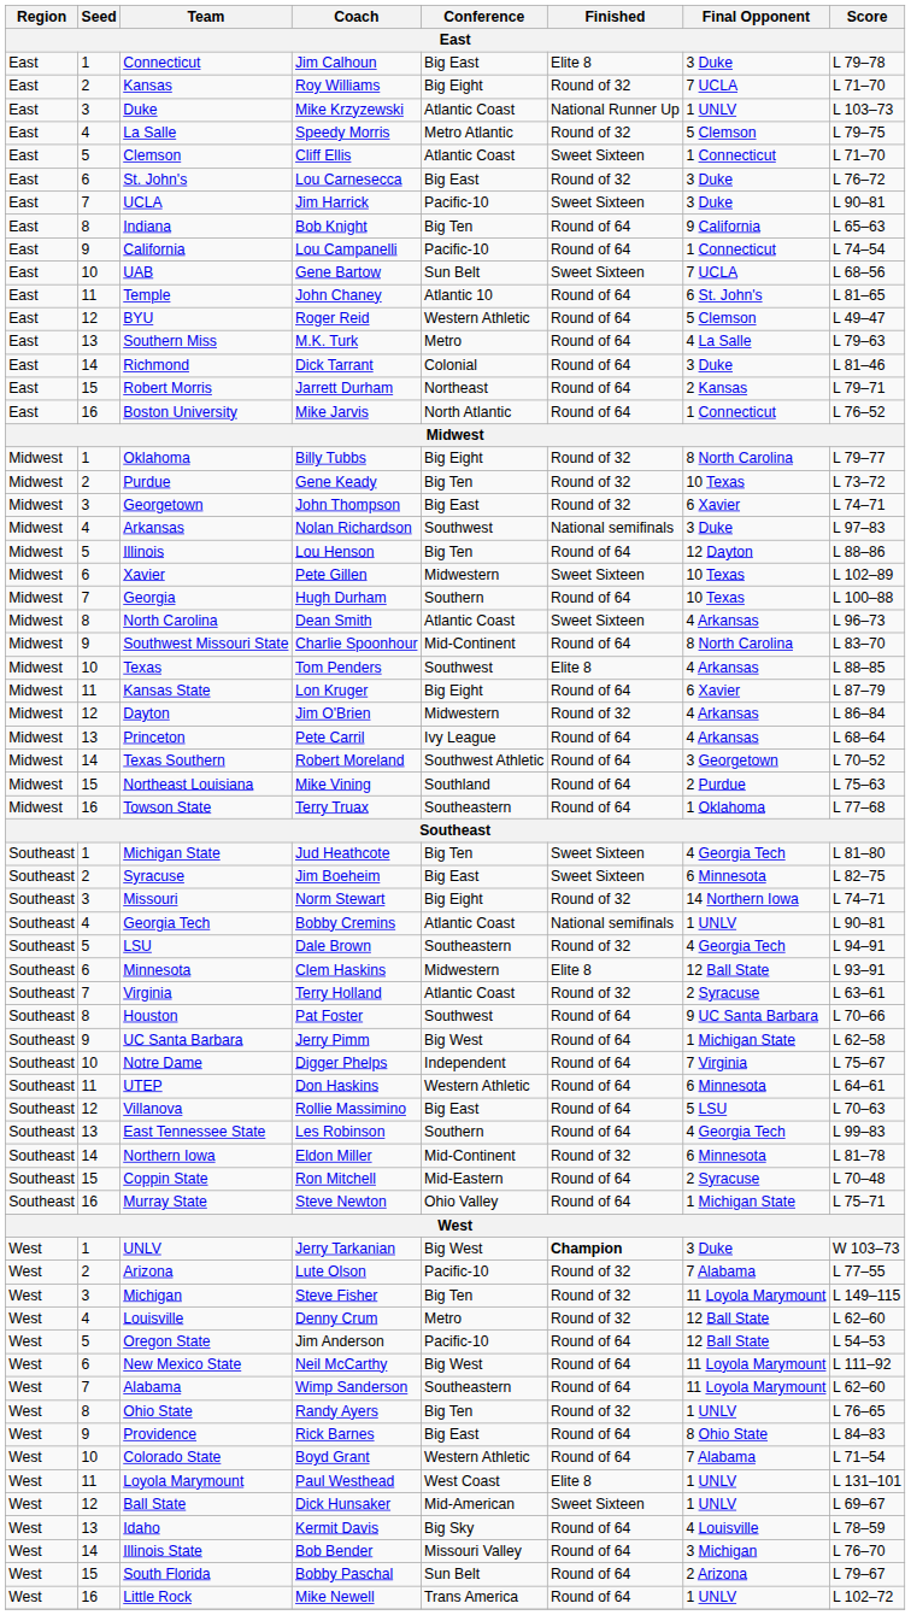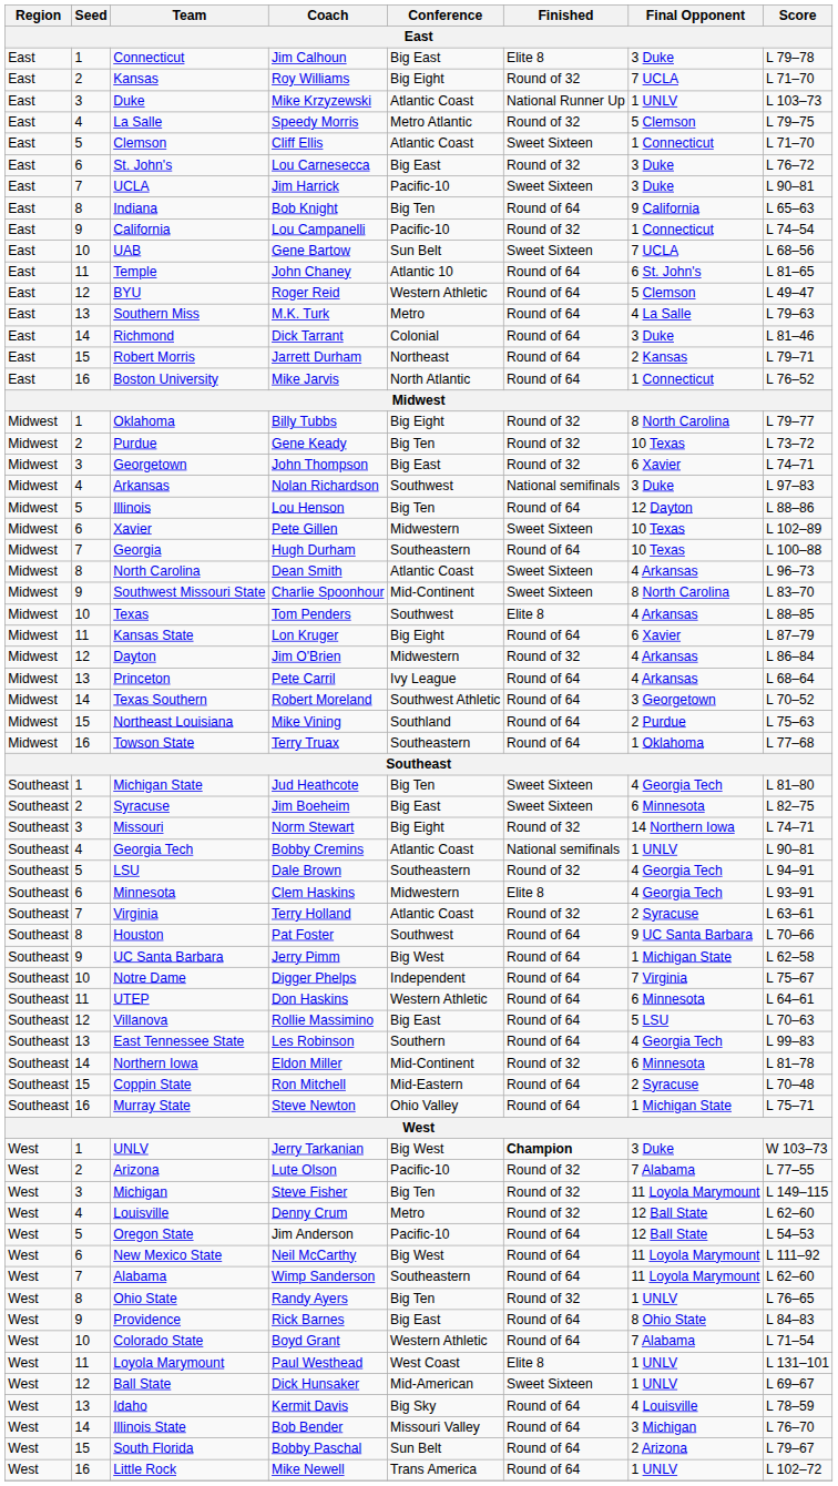California | Finished: Round of 64 -> Round of 32
Georgia | Conference: Southern -> Southeastern
Southwest Missouri State | Finished: Round of 64 -> Sweet Sixteen
Minnesota | Final Opponent: 12 Ball State -> 4 Georgia Tech
